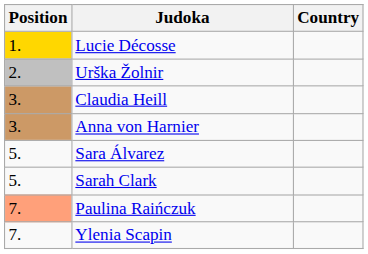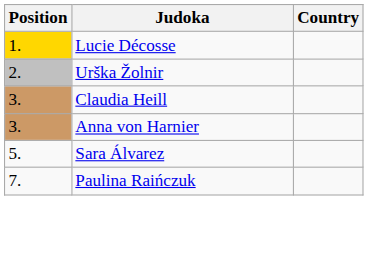- row: 5. | Sarah Clark
Paulina Raińczuk | Position: lightsalmon background -> no background
- row: 7. | Ylenia Scapin
